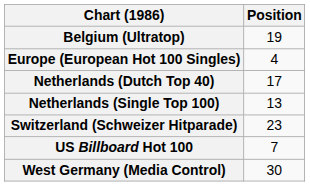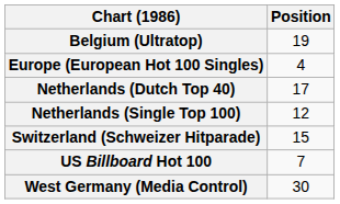Netherlands (Single Top 100) | Position: 13 -> 12
Switzerland (Schweizer Hitparade) | Position: 23 -> 15
